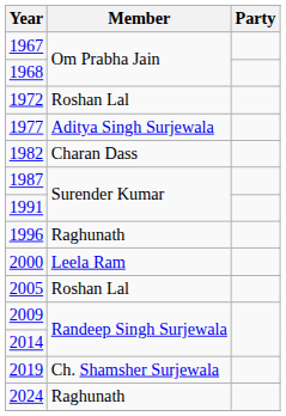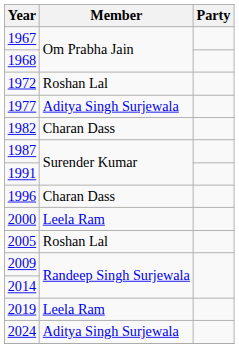1996 | Member: Raghunath -> Charan Dass
2019 | Member: Ch. Shamsher Surjewala -> Leela Ram
2024 | Member: Raghunath -> Aditya Singh Surjewala
